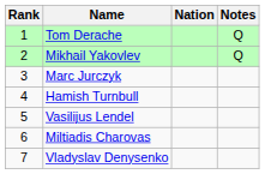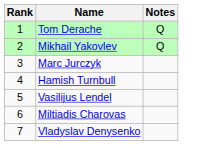- column: Nation
